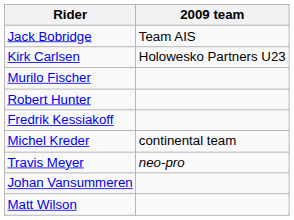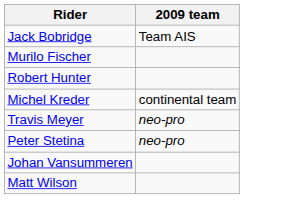- row: Kirk Carlsen | Holowesko Partners U23
- row: Fredrik Kessiakoff
+ row: Peter Stetina | neo-pro
